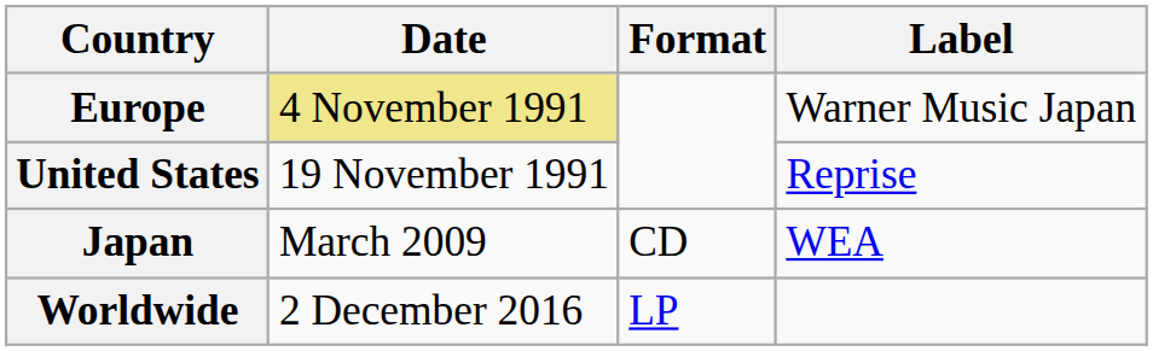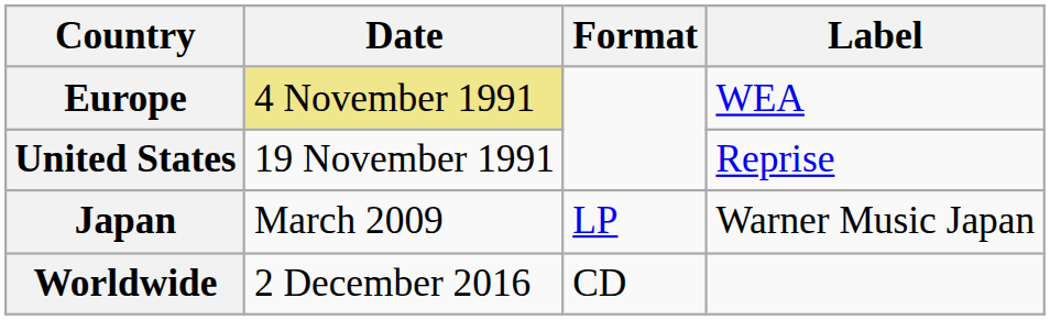Europe | Label: Warner Music Japan -> WEA
Japan | Format: CD -> LP
Japan | Label: WEA -> Warner Music Japan
Worldwide | Format: LP -> CD
